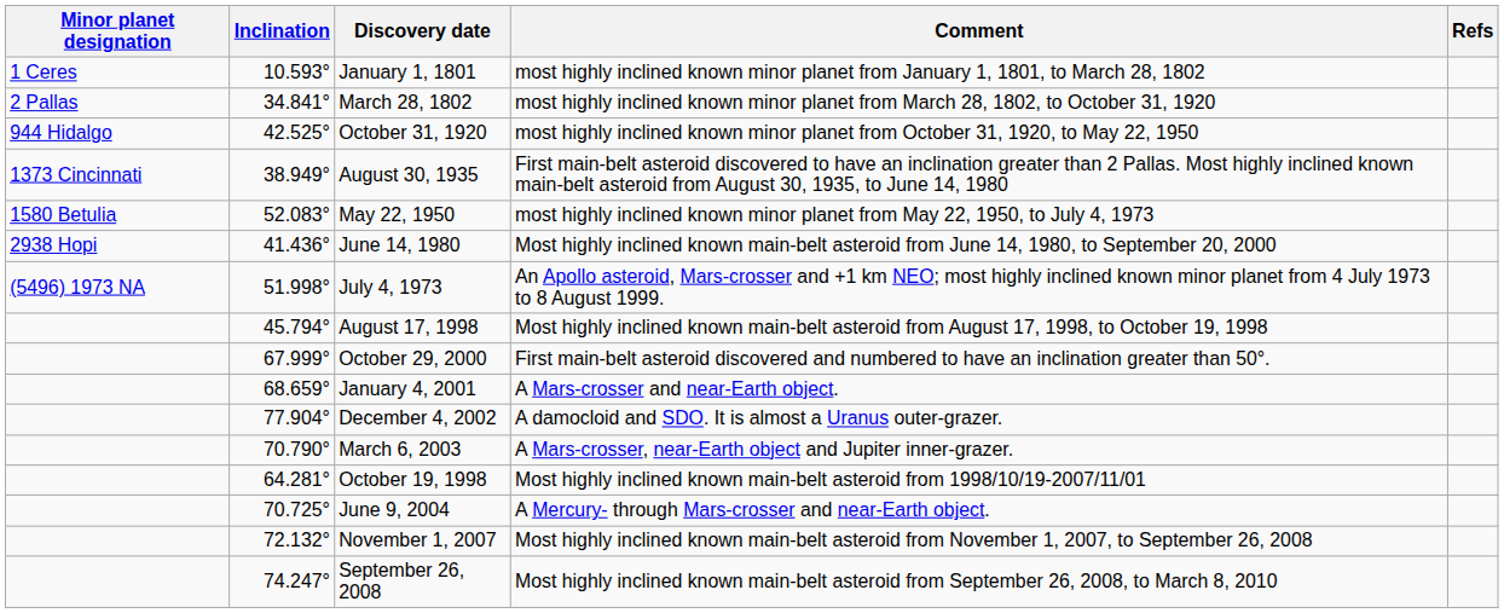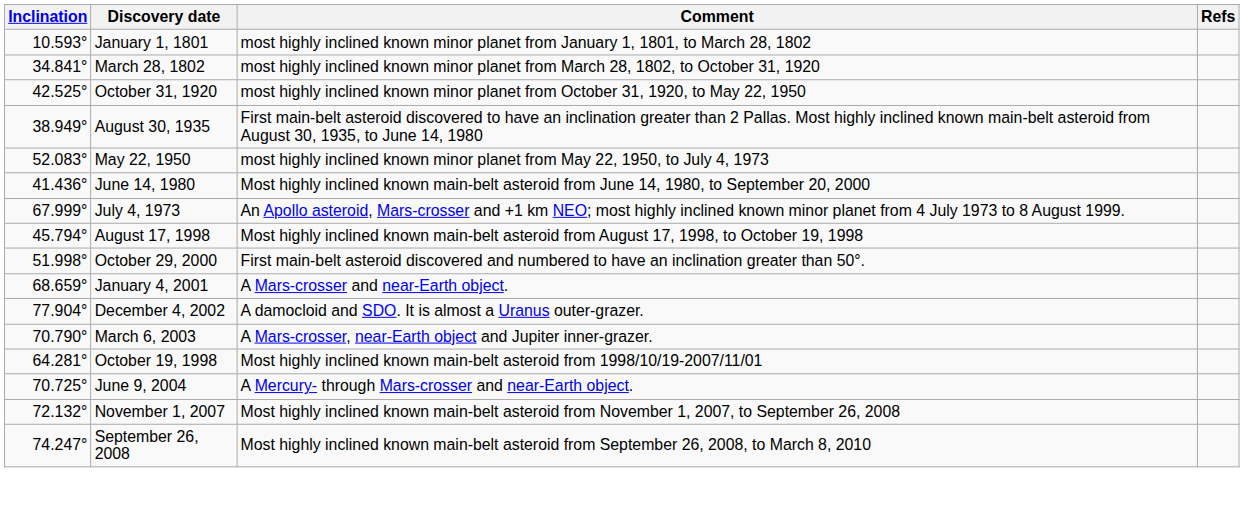- column: Minor planet designation | 1 Ceres | 2 Pallas | 944 Hidalgo | 1373 Cincinnati | 1580 Betulia | 2938 Hopi | (5496) 1973 NA
July 4, 1973 | Inclination: 51.998° -> 67.999°
October 29, 2000 | Inclination: 67.999° -> 51.998°
